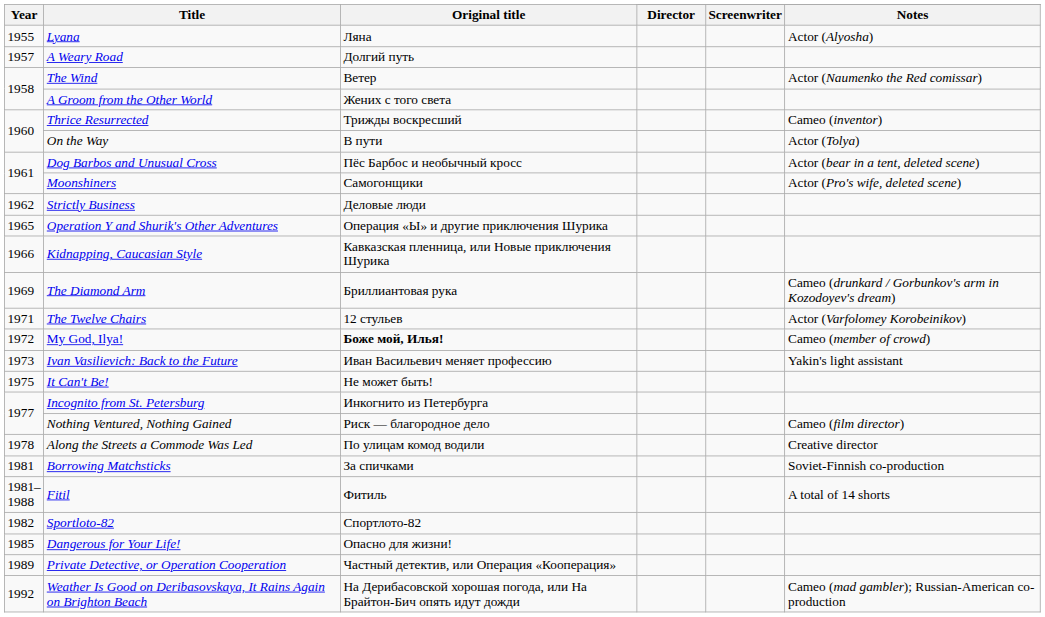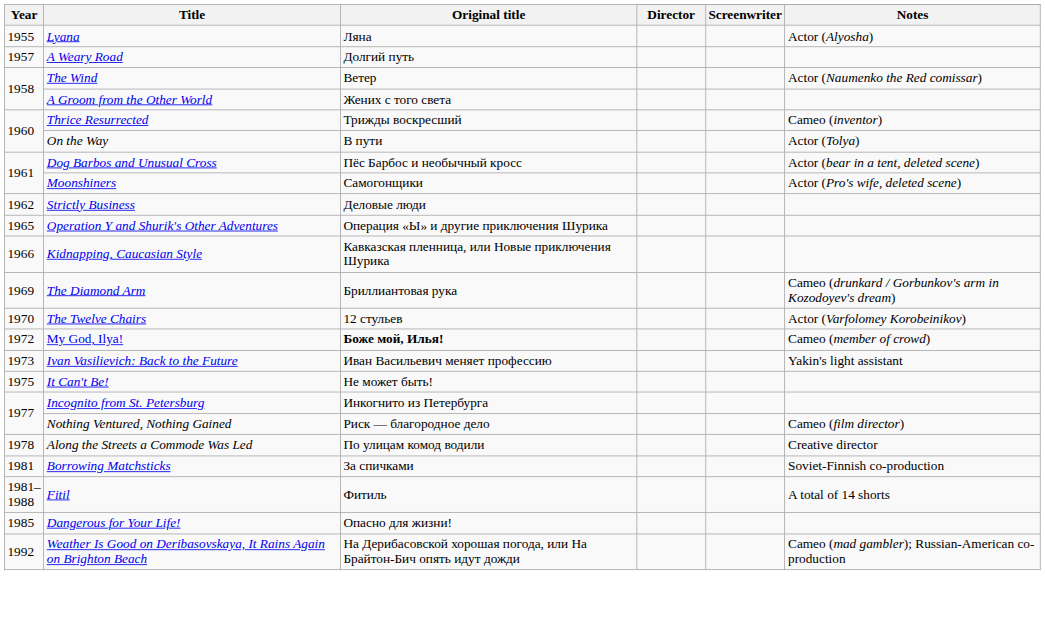The Twelve Chairs | Year: 1971 -> 1970
- row: 1982 | Sportloto-82 | Спортлото-82
- row: 1989 | Private Detective, or Operation Cooperation | Частный детектив, или Операция «Кооперация»
